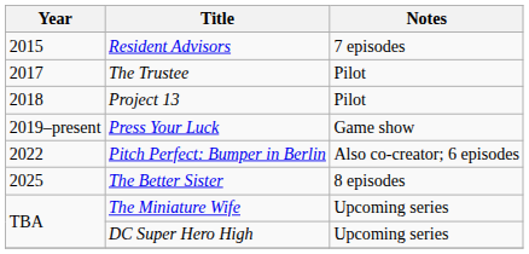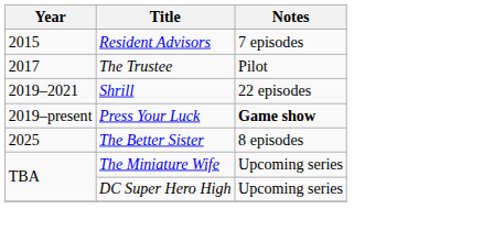- row: 2018 | Project 13 | Pilot
+ row: 2019–2021 | Shrill | 22 episodes
Press Your Luck | Notes: normal -> bold
- row: 2022 | Pitch Perfect: Bumper in Berlin | Also co-creator; 6 episodes
